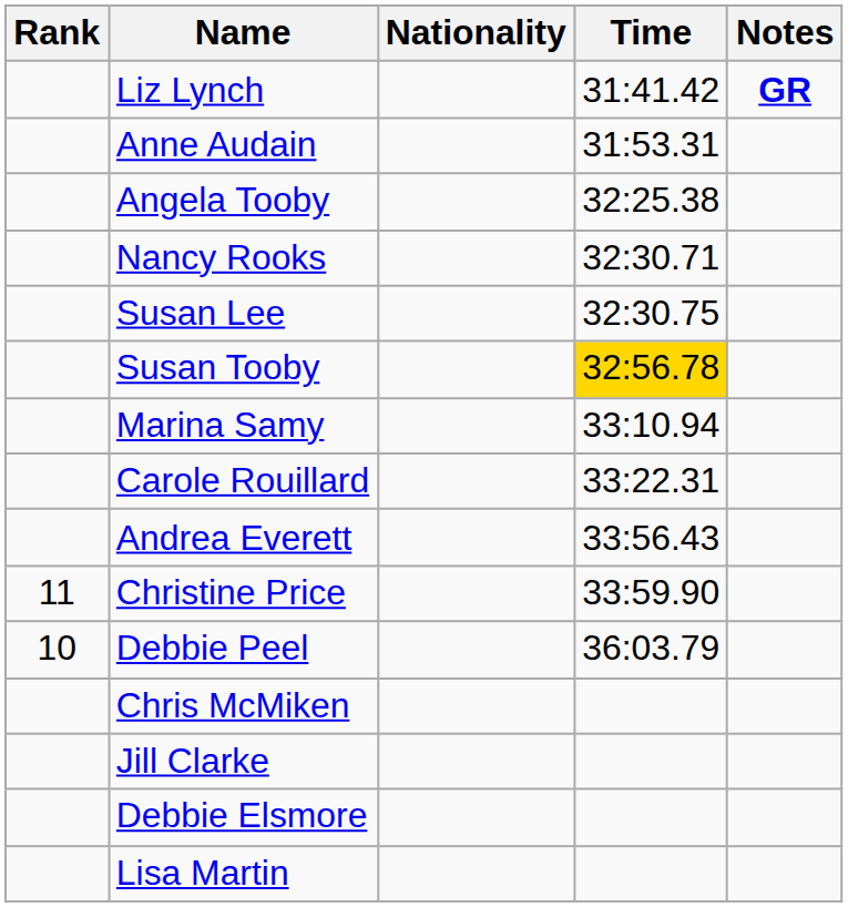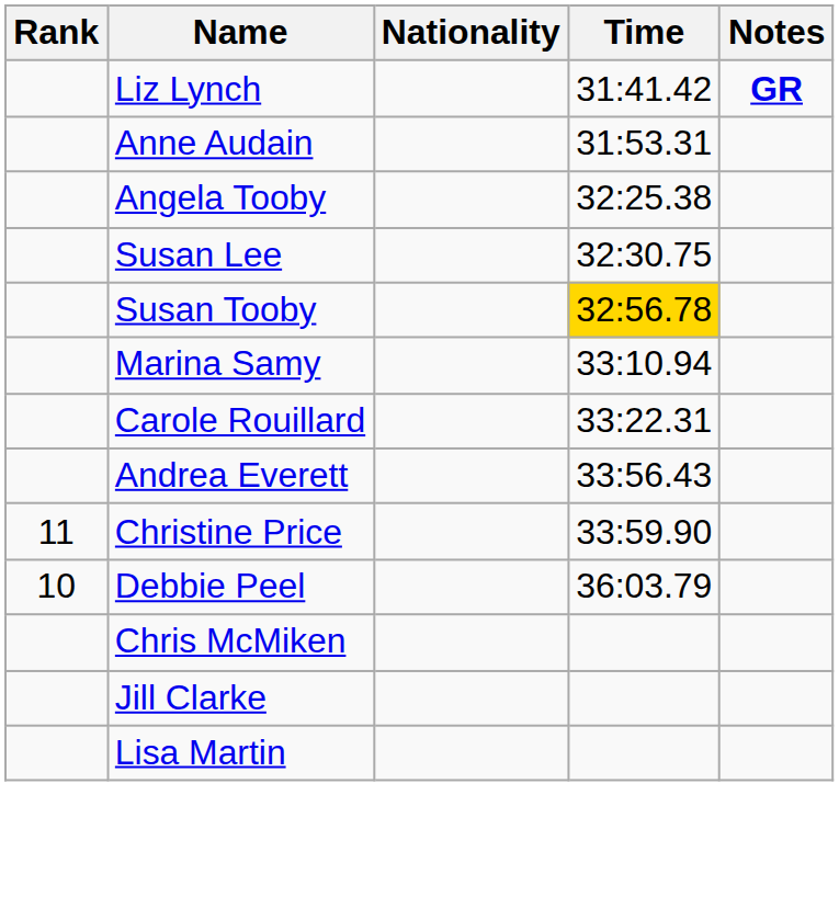- row: Nancy Rooks | 32:30.71
- row: Debbie Elsmore
